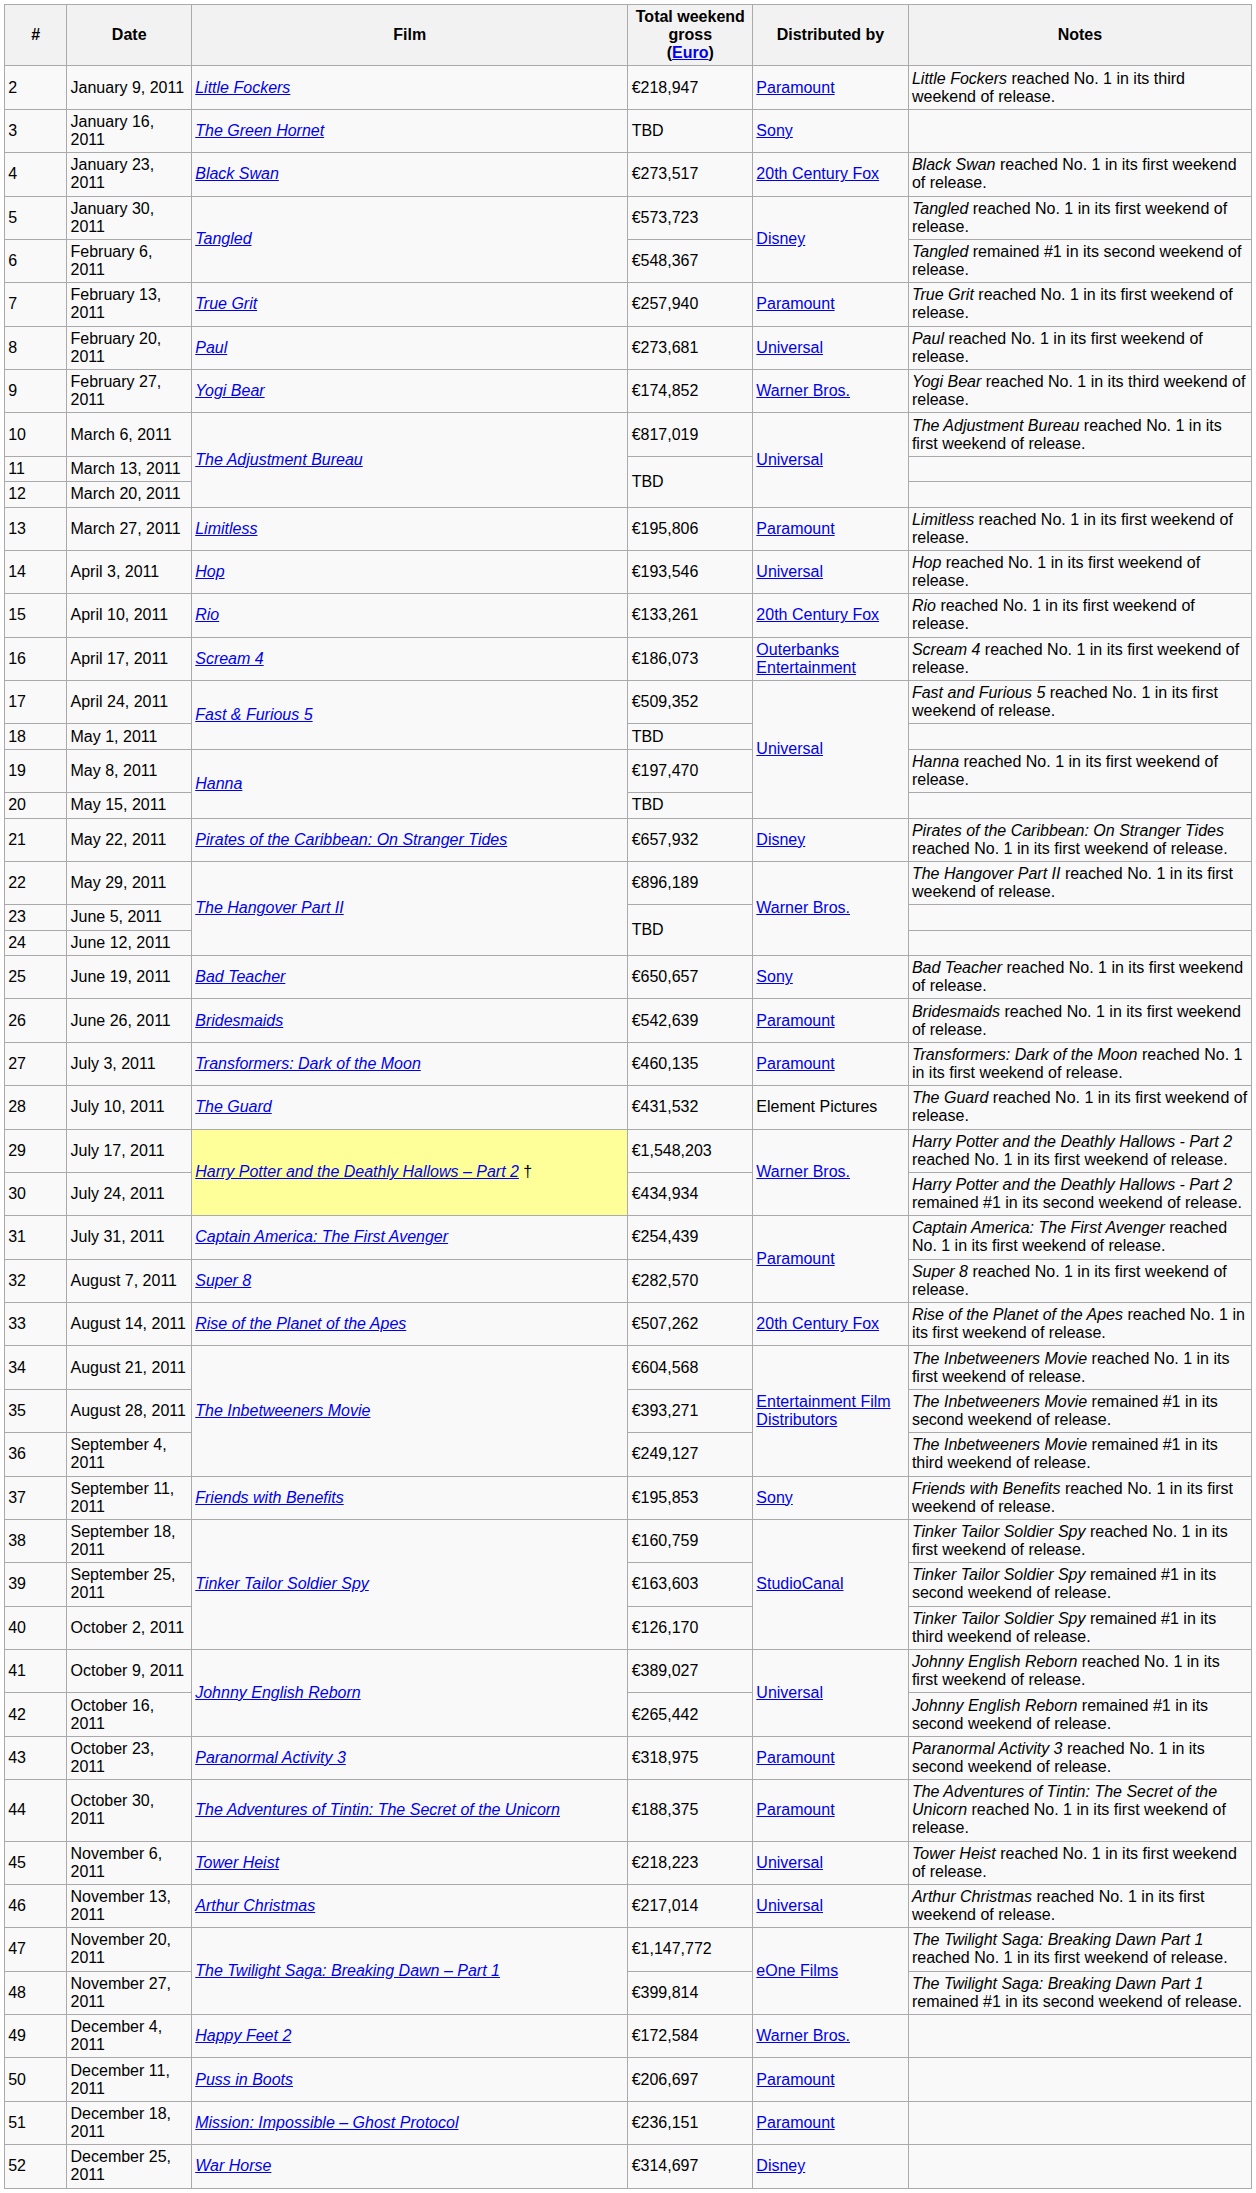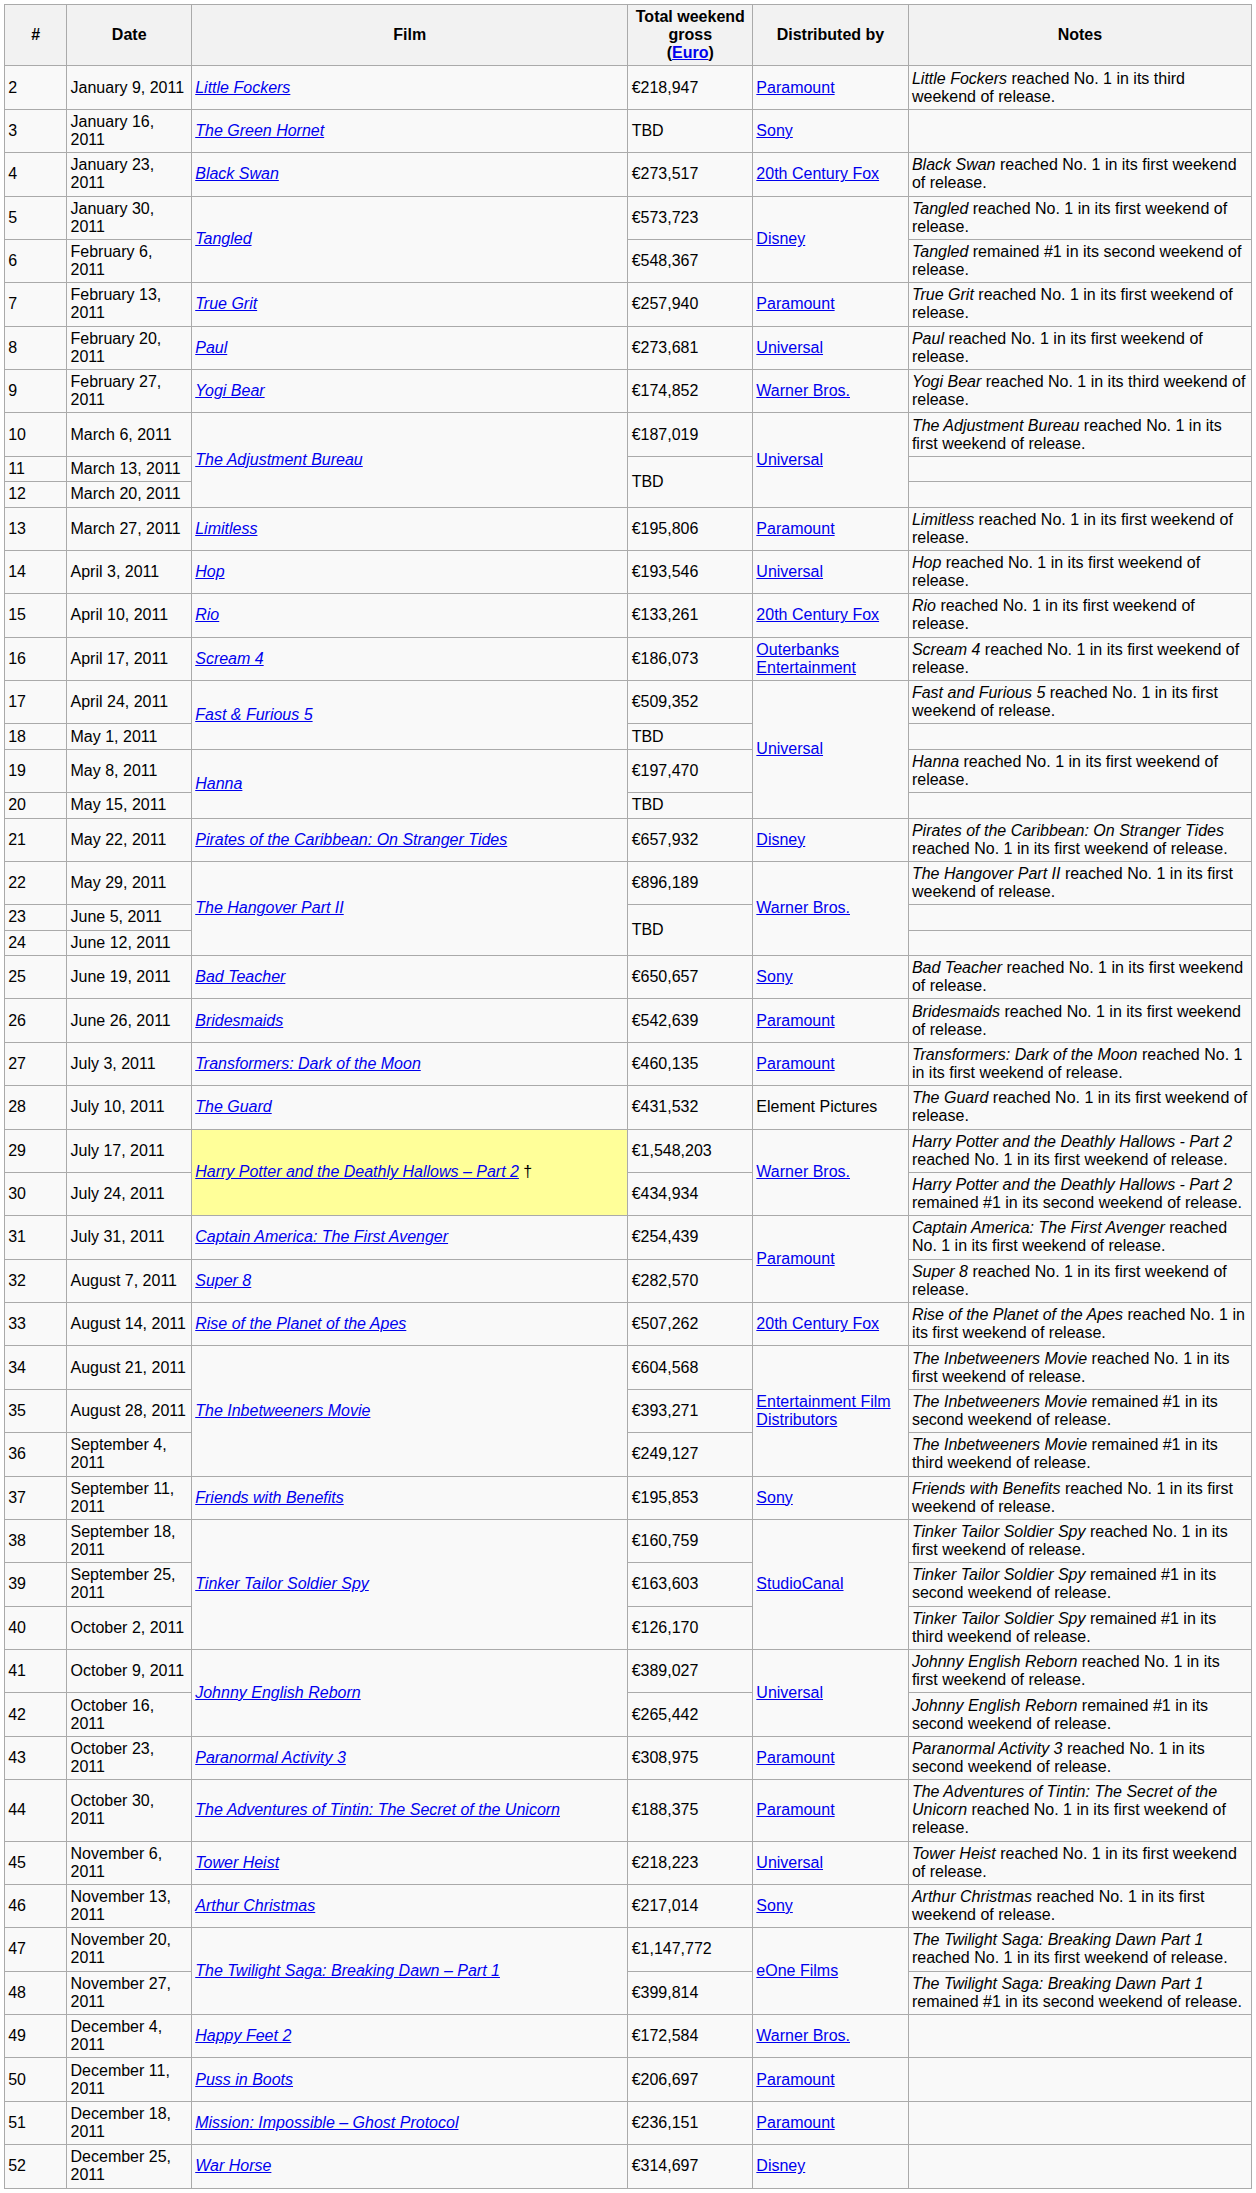March 6, 2011 | Total weekend gross (Euro): €817,019 -> €187,019
October 23, 2011 | Total weekend gross (Euro): €318,975 -> €308,975
November 13, 2011 | Distributed by: Universal -> Sony
